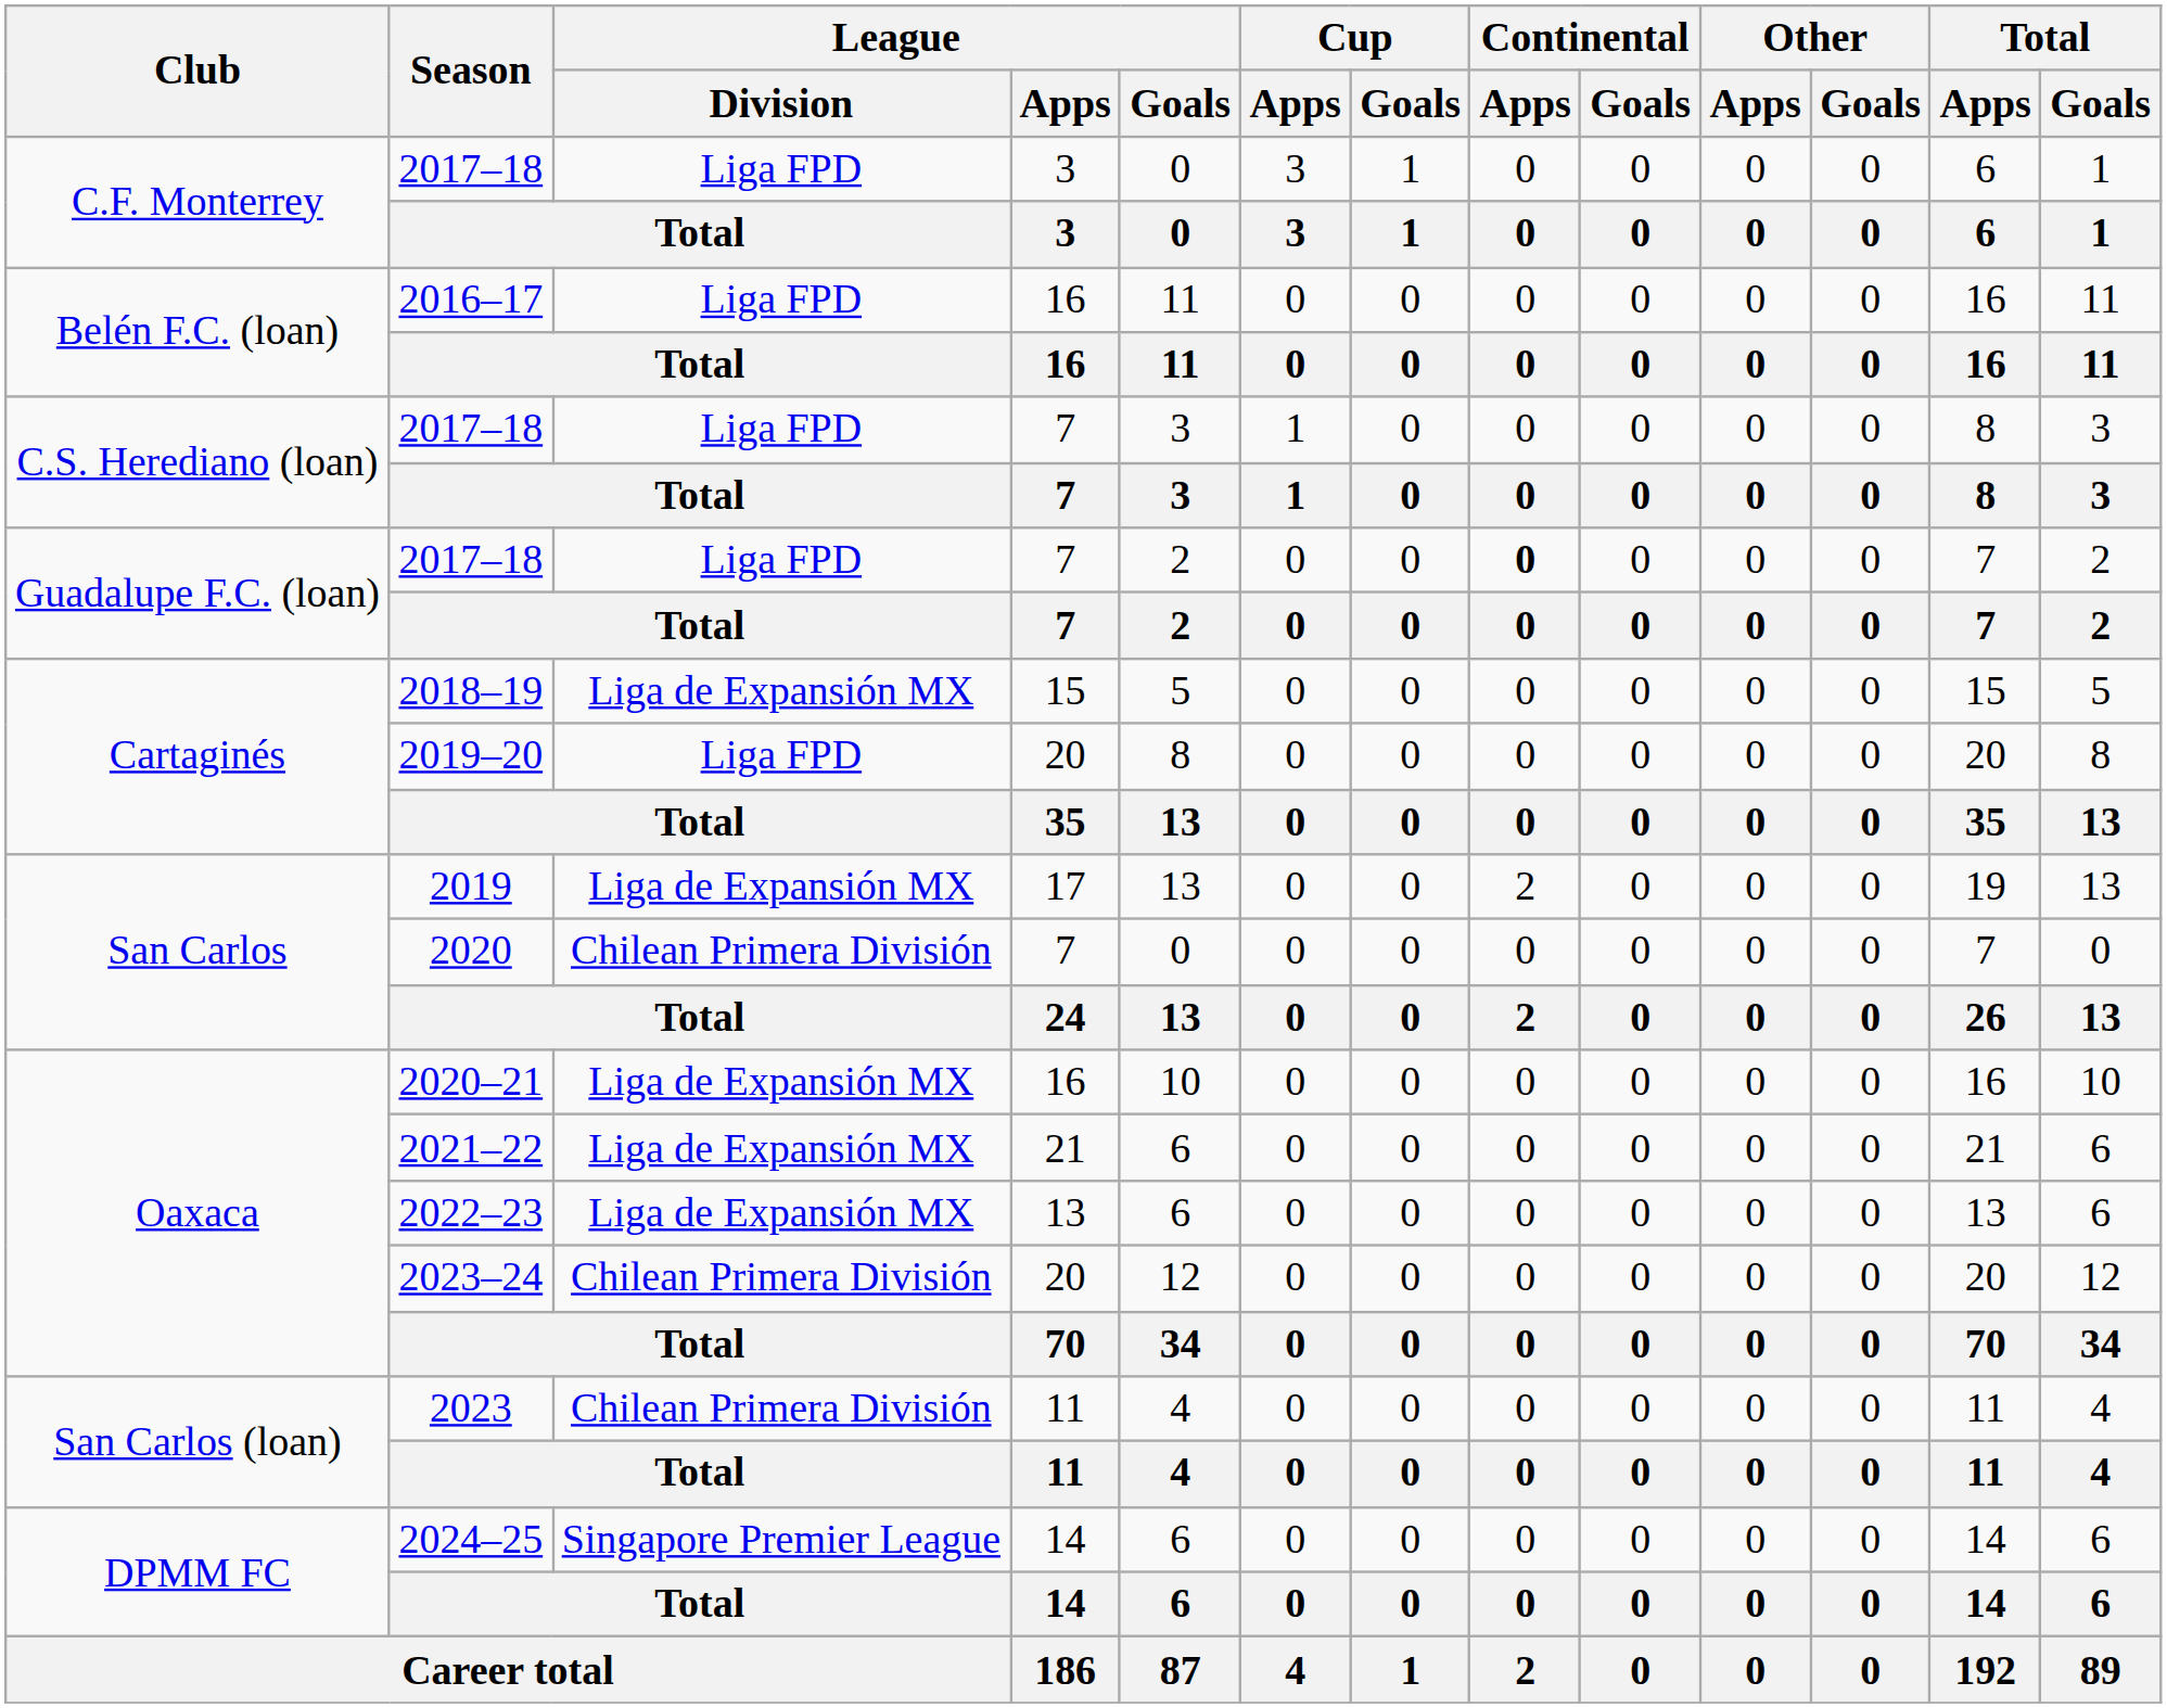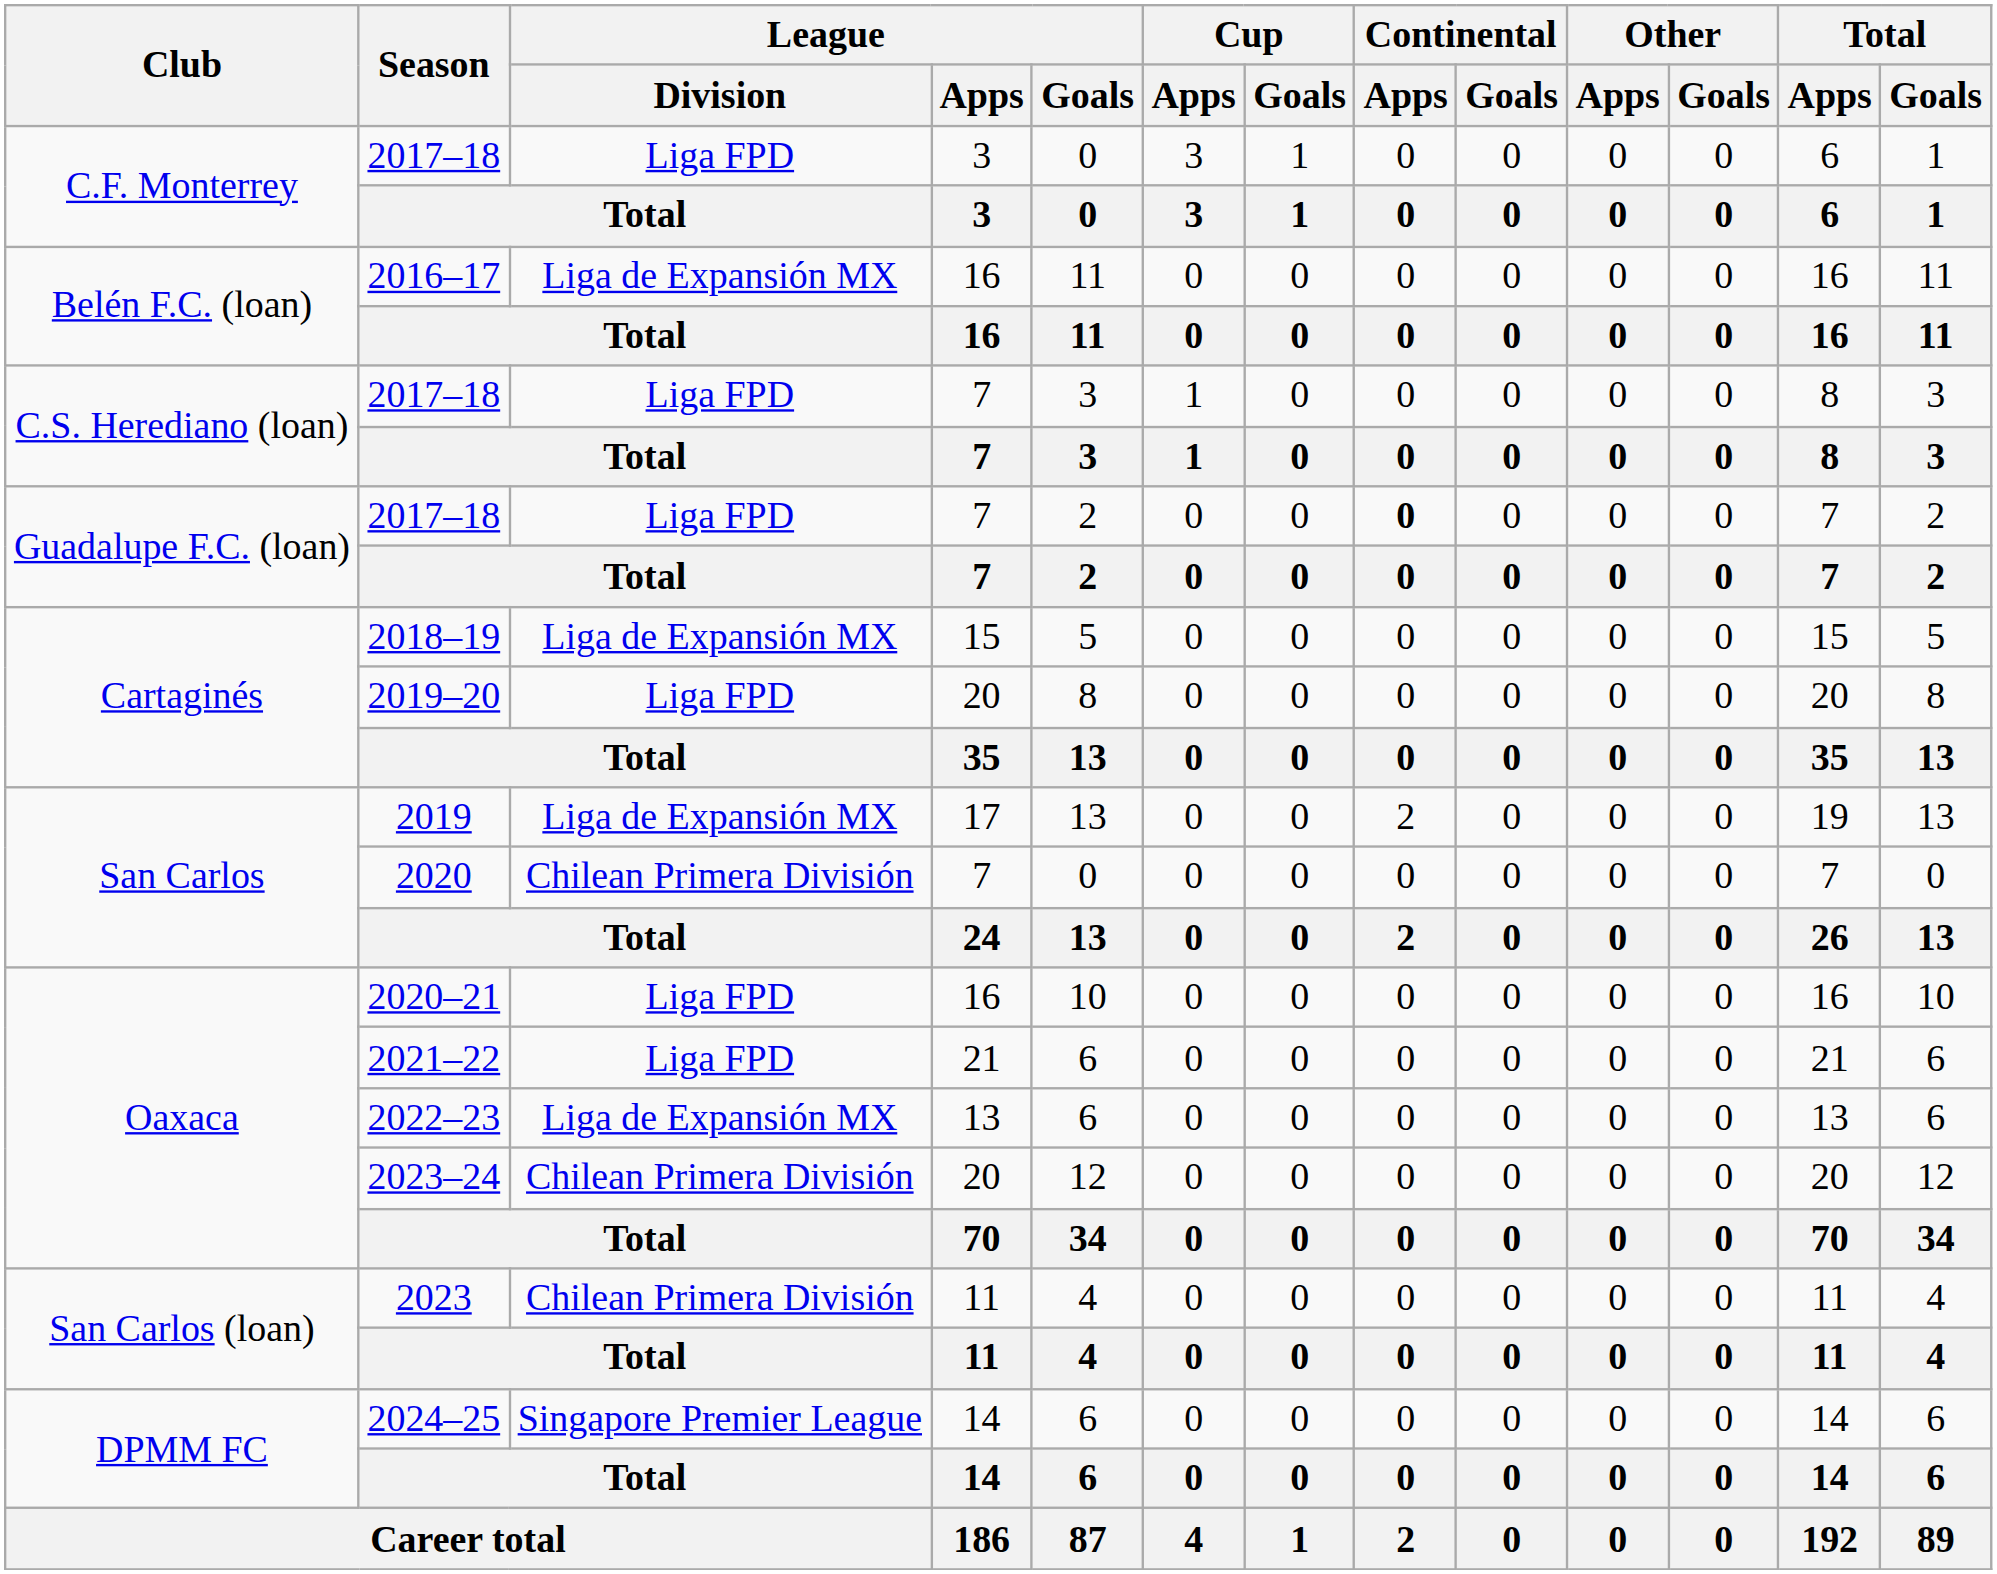2016–17 | League / Division: Liga FPD -> Liga de Expansión MX
2020–21 | League / Division: Liga de Expansión MX -> Liga FPD
2021–22 | League / Division: Liga de Expansión MX -> Liga FPD
